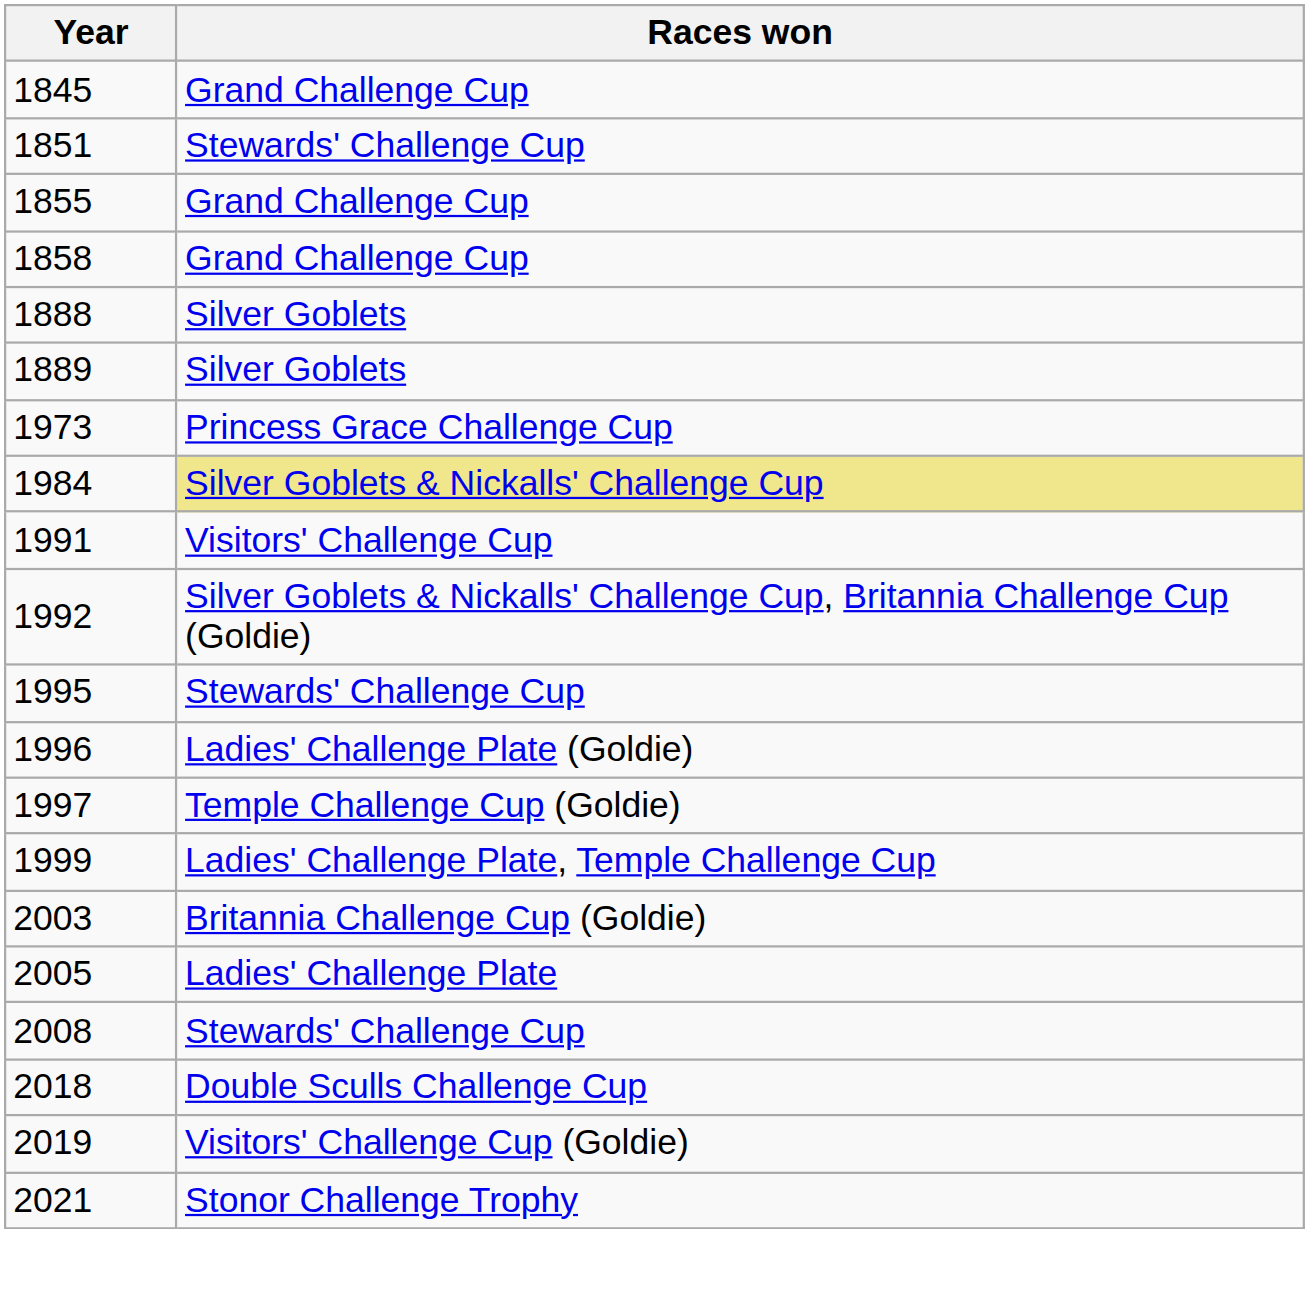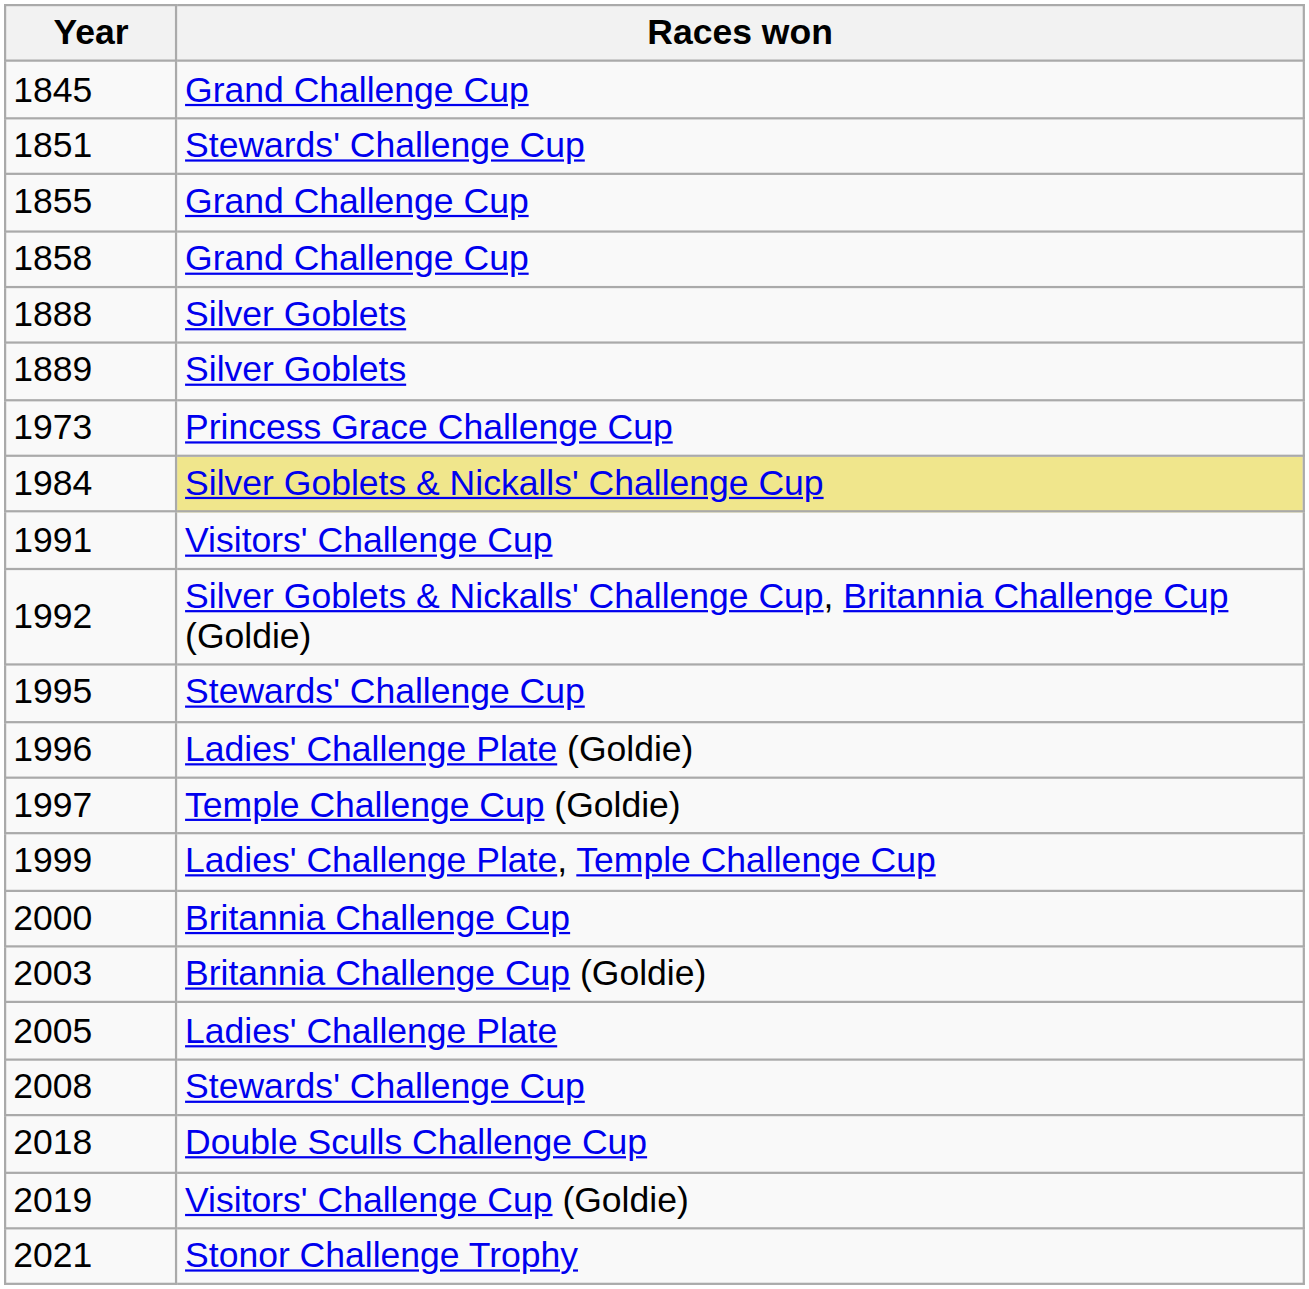+ row: 2000 | Britannia Challenge Cup
